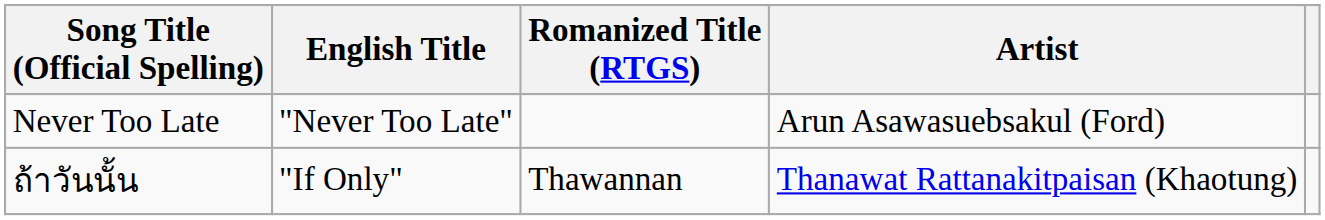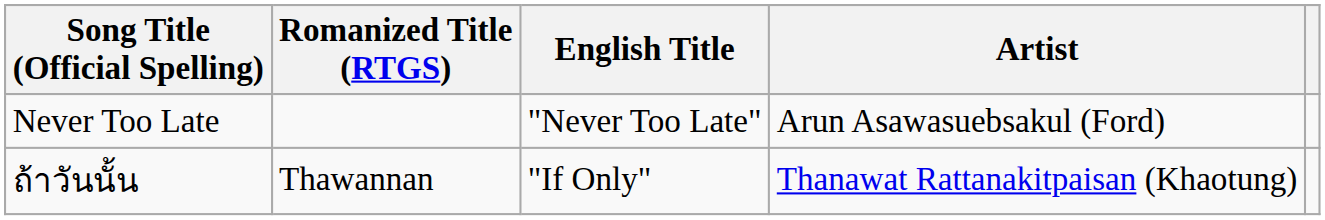columns swapped: Romanized Title (RTGS) <-> English Title
